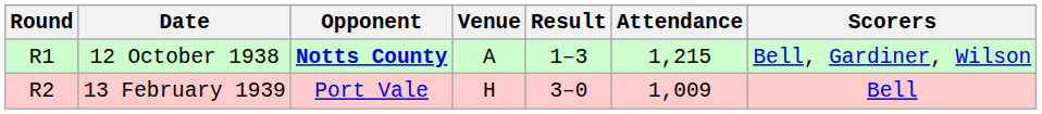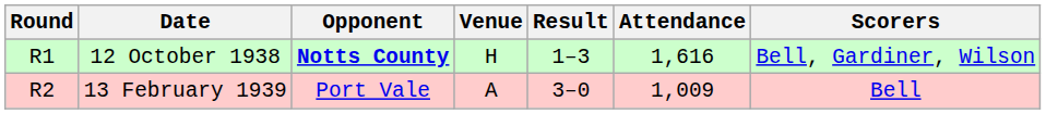12 October 1938 | Venue: A -> H
12 October 1938 | Attendance: 1,215 -> 1,616
13 February 1939 | Venue: H -> A
